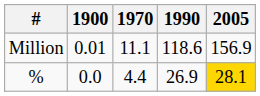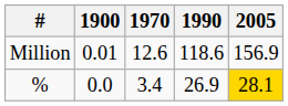Million | 1970: 11.1 -> 12.6
% | 1970: 4.4 -> 3.4
